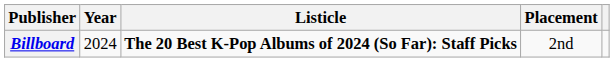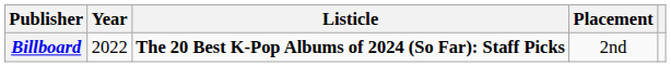Billboard | Year: 2024 -> 2022
